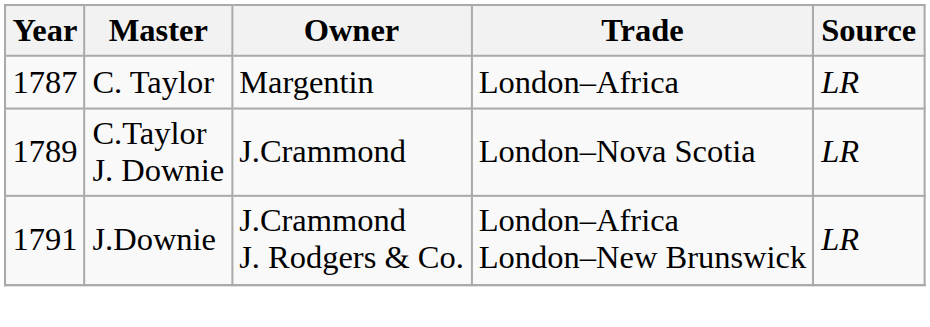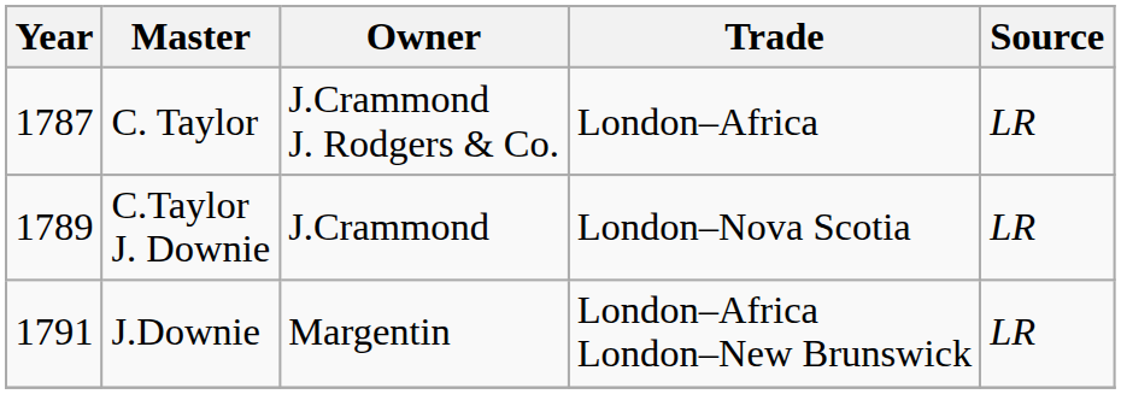C. Taylor | Owner: Margentin -> J.Crammond J. Rodgers & Co.
J.Downie | Owner: J.Crammond J. Rodgers & Co. -> Margentin
